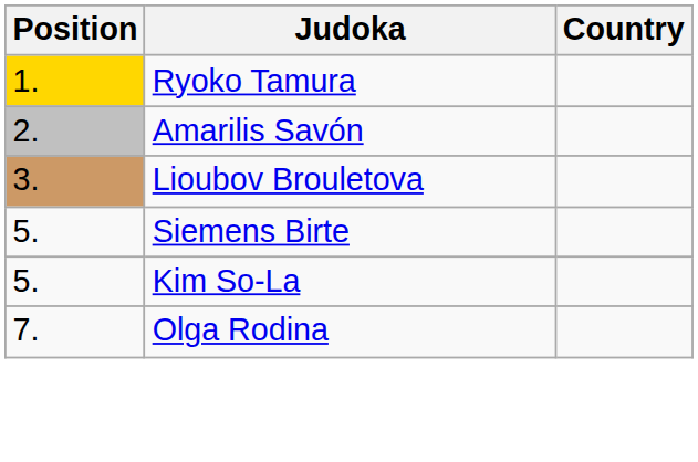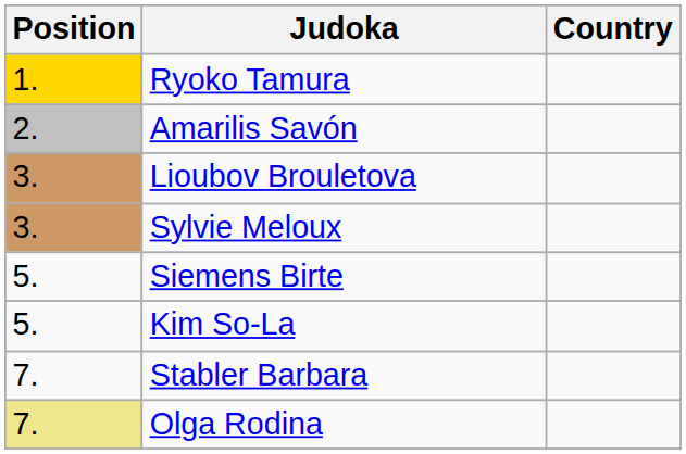+ row: 3. | Sylvie Meloux
+ row: 7. | Stabler Barbara
Olga Rodina | Position: no background -> khaki background
